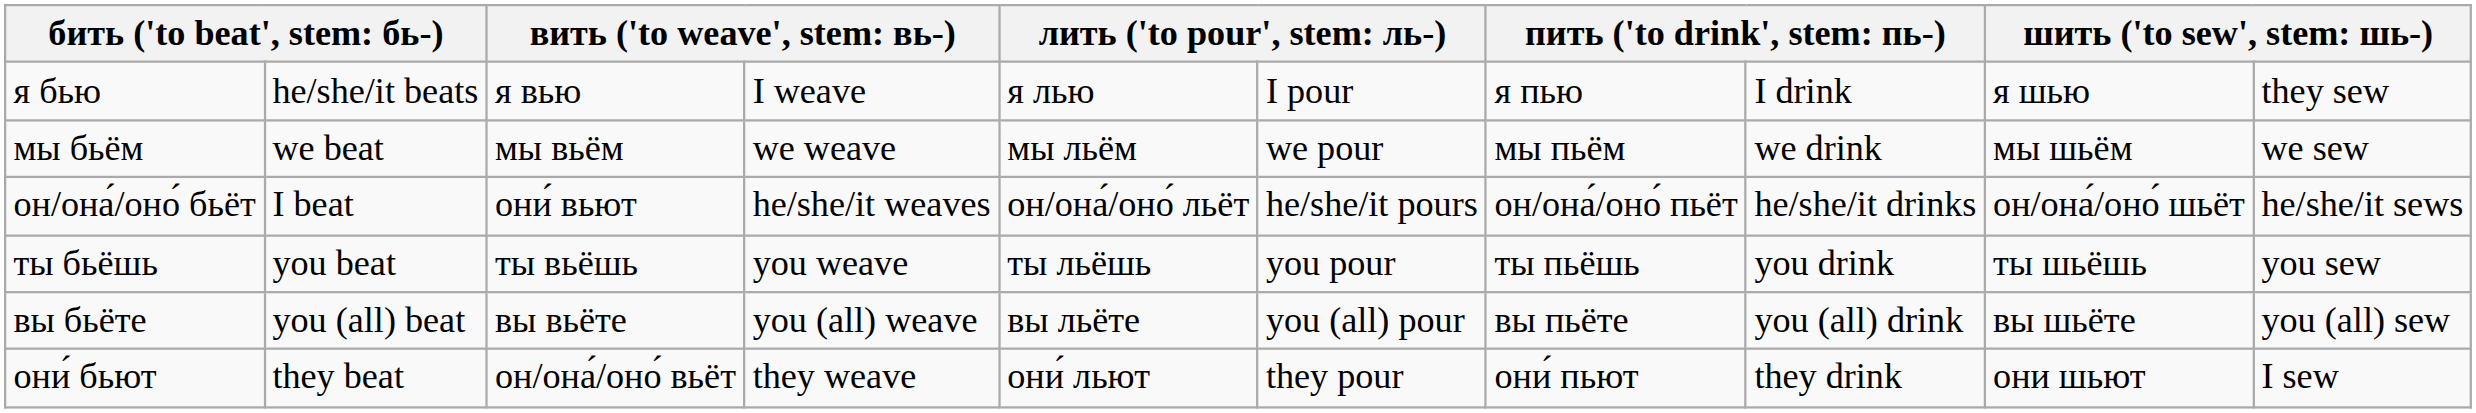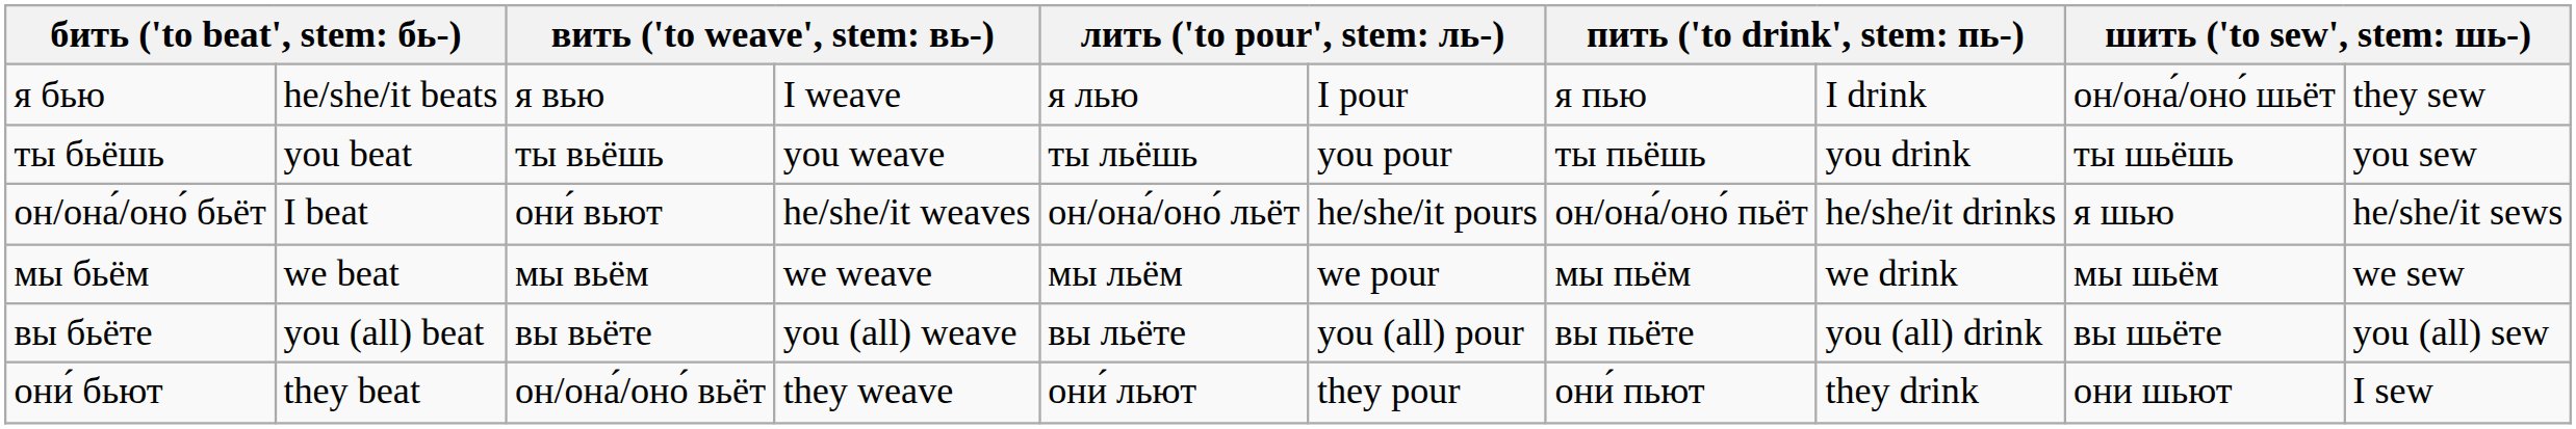я бью | column 9: я шью -> он/она́/оно́ шьёт
rows swapped: ты бьёшь <-> мы бьём
он/она́/оно́ бьёт | column 9: он/она́/оно́ шьёт -> я шью
